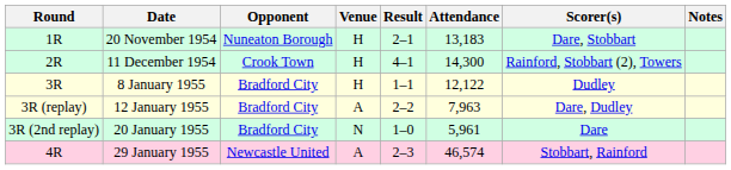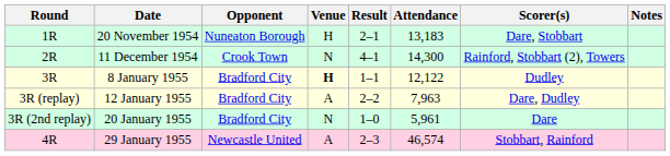11 December 1954 | Venue: H -> N
8 January 1955 | Venue: normal -> bold
